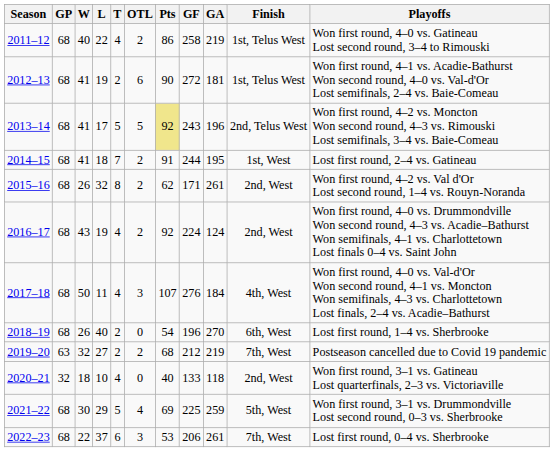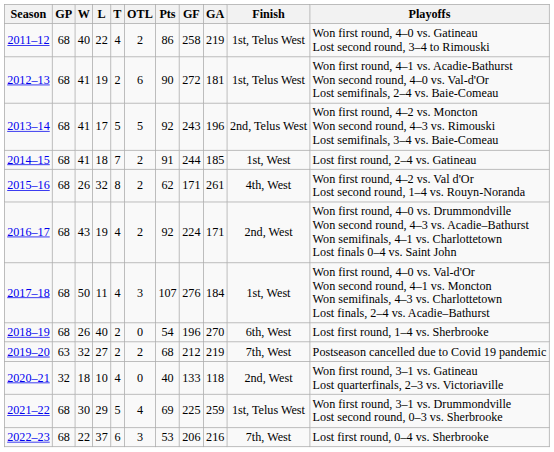2013–14 | Pts: khaki background -> no background
2014–15 | GA: 195 -> 185
2015–16 | Finish: 2nd, West -> 4th, West
2016–17 | GA: 124 -> 171
2017–18 | Finish: 4th, West -> 1st, West
2021–22 | Finish: 5th, West -> 1st, Telus West
2022–23 | GA: 261 -> 216
